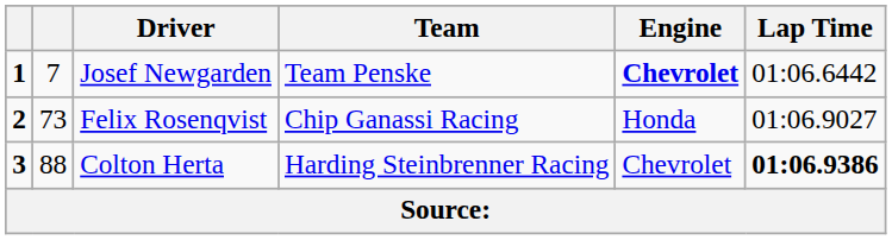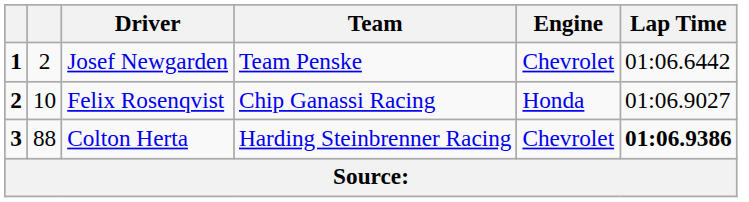Josef Newgarden | column 2: 7 -> 2
Josef Newgarden | Engine: bold -> normal
Felix Rosenqvist | column 2: 73 -> 10
